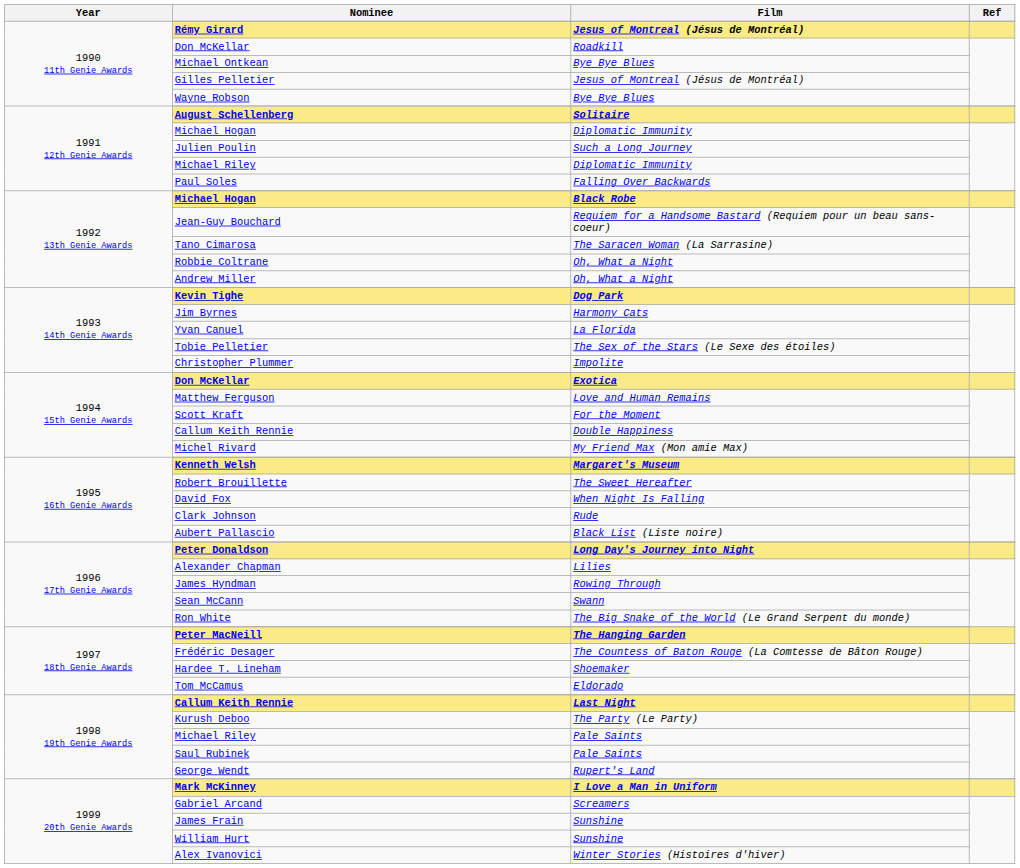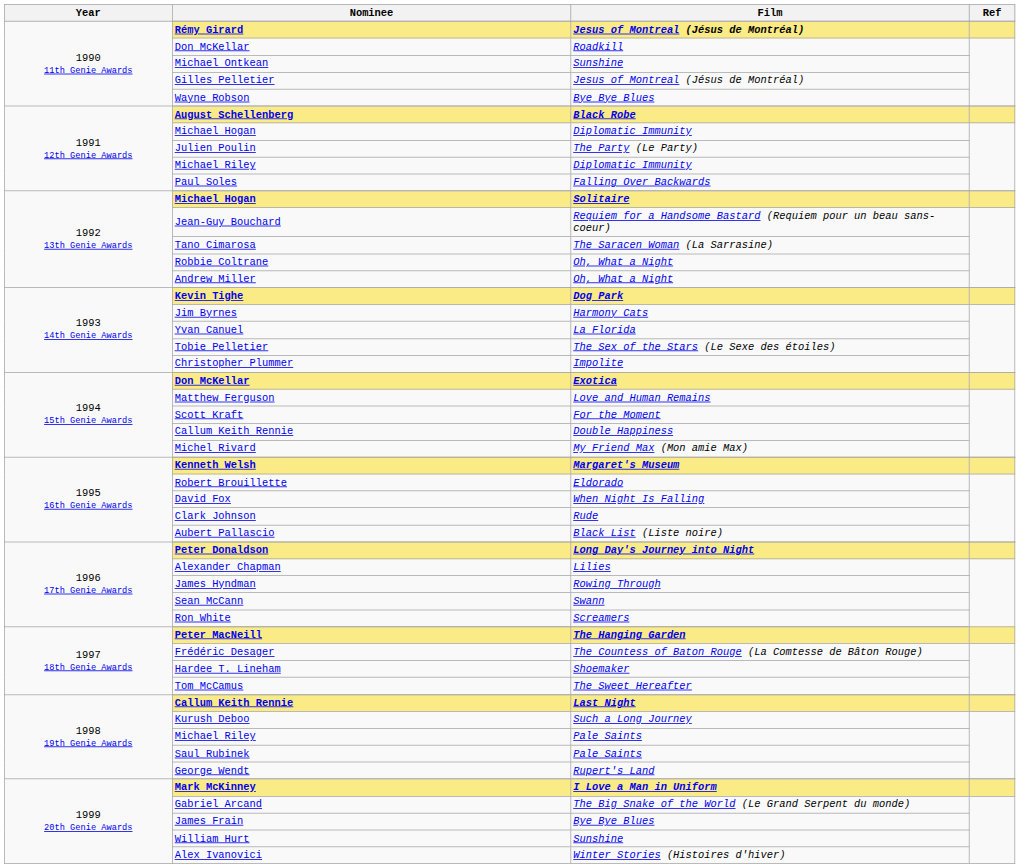Michael Ontkean | Film: Bye Bye Blues -> Sunshine
August Schellenberg | Film: Solitaire -> Black Robe
Julien Poulin | Film: Such a Long Journey -> The Party (Le Party)
1992 13th Genie Awards / Michael Hogan | Film: Black Robe -> Solitaire
Robert Brouillette | Film: The Sweet Hereafter -> Eldorado
Ron White | Film: The Big Snake of the World (Le Grand Serpent du monde) -> Screamers
Tom McCamus | Film: Eldorado -> The Sweet Hereafter
Kurush Deboo | Film: The Party (Le Party) -> Such a Long Journey
Gabriel Arcand | Film: Screamers -> The Big Snake of the World (Le Grand Serpent du monde)
James Frain | Film: Sunshine -> Bye Bye Blues
